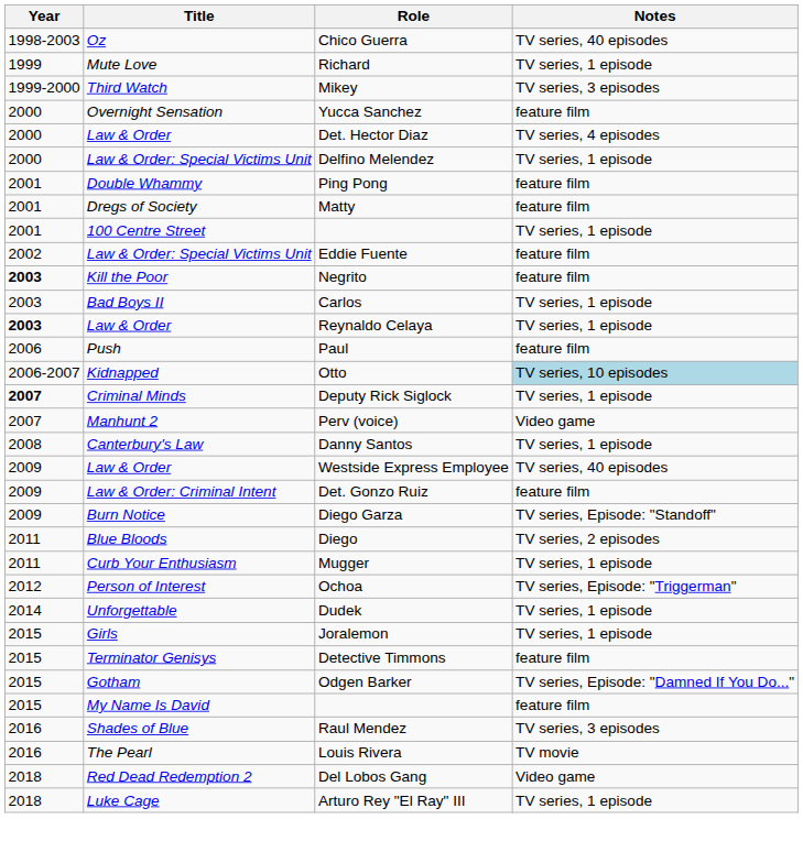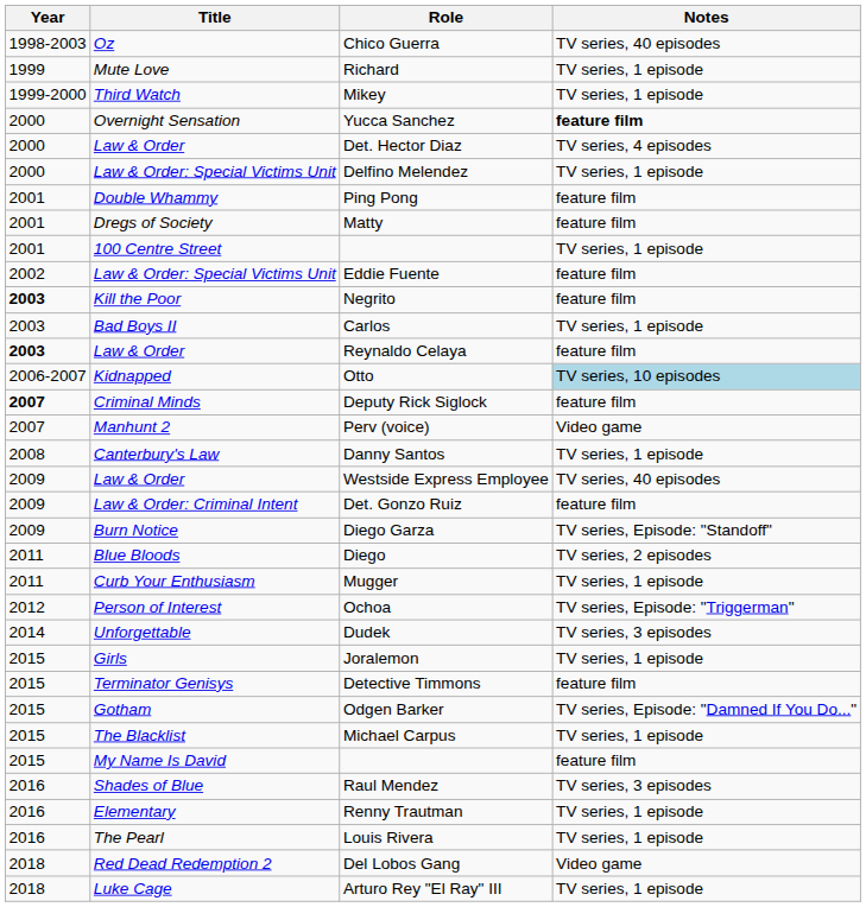Mikey | Notes: TV series, 3 episodes -> TV series, 1 episode
Yucca Sanchez | Notes: normal -> bold
Reynaldo Celaya | Notes: TV series, 1 episode -> feature film
- row: 2006 | Push | Paul | feature film
Deputy Rick Siglock | Notes: TV series, 1 episode -> feature film
Dudek | Notes: TV series, 1 episode -> TV series, 3 episodes
+ row: 2015 | The Blacklist | Michael Carpus | TV series, 1 episode
+ row: 2016 | Elementary | Renny Trautman | TV series, 1 episode
Louis Rivera | Notes: TV movie -> TV series, 1 episode
